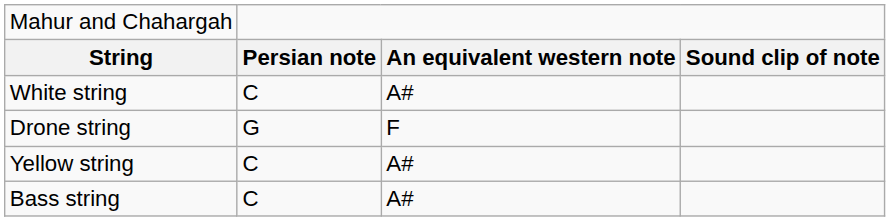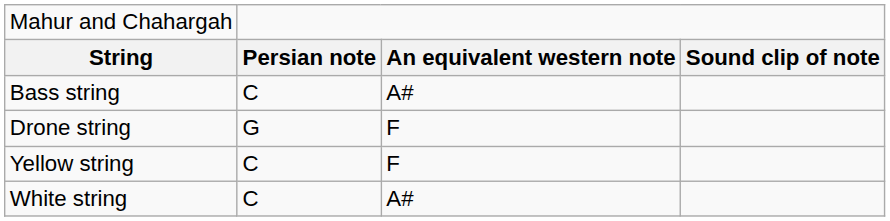rows swapped: Bass string <-> White string
Yellow string | column 3: A# -> F
